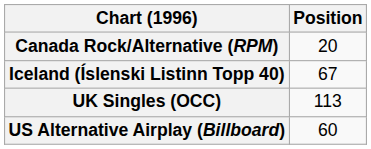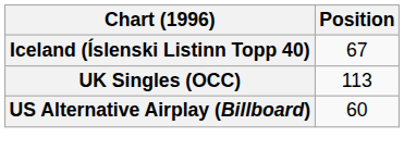- row: Canada Rock/Alternative (RPM) | 20
